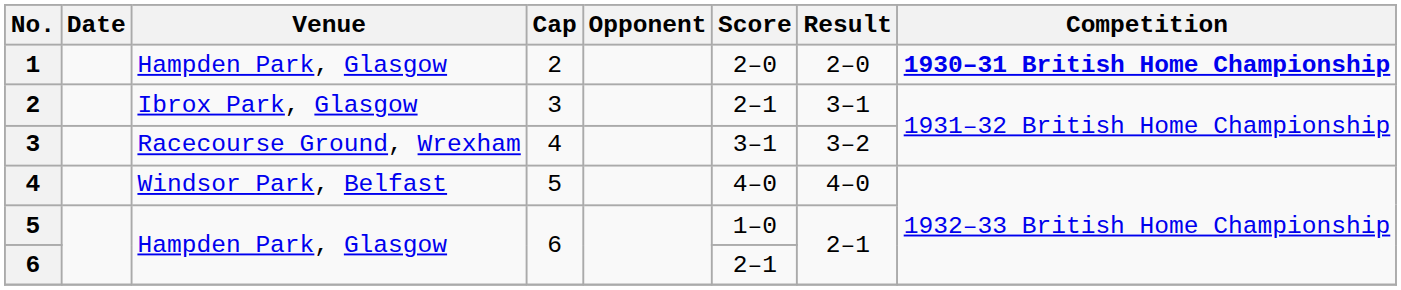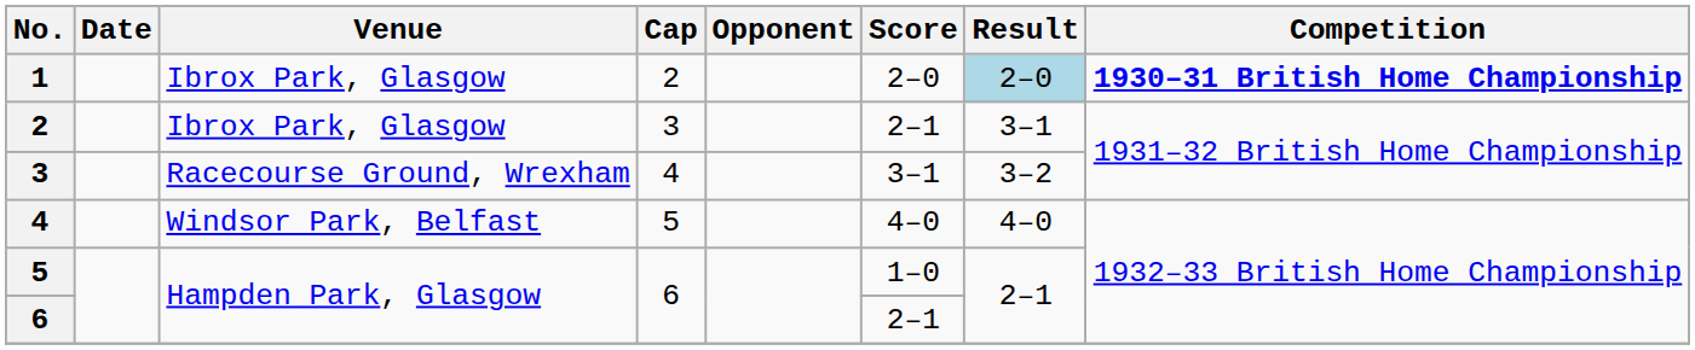1 | Venue: Hampden Park, Glasgow -> Ibrox Park, Glasgow
1 | Result: no background -> lightblue background
